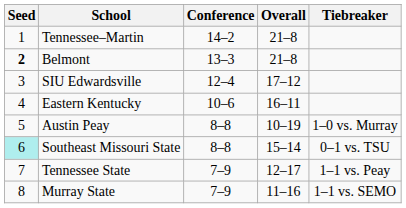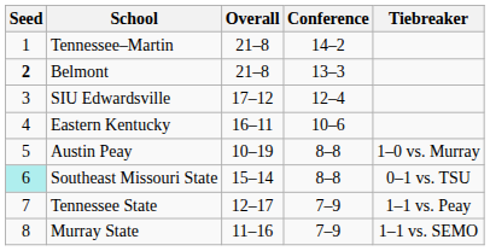columns swapped: Conference <-> Overall
